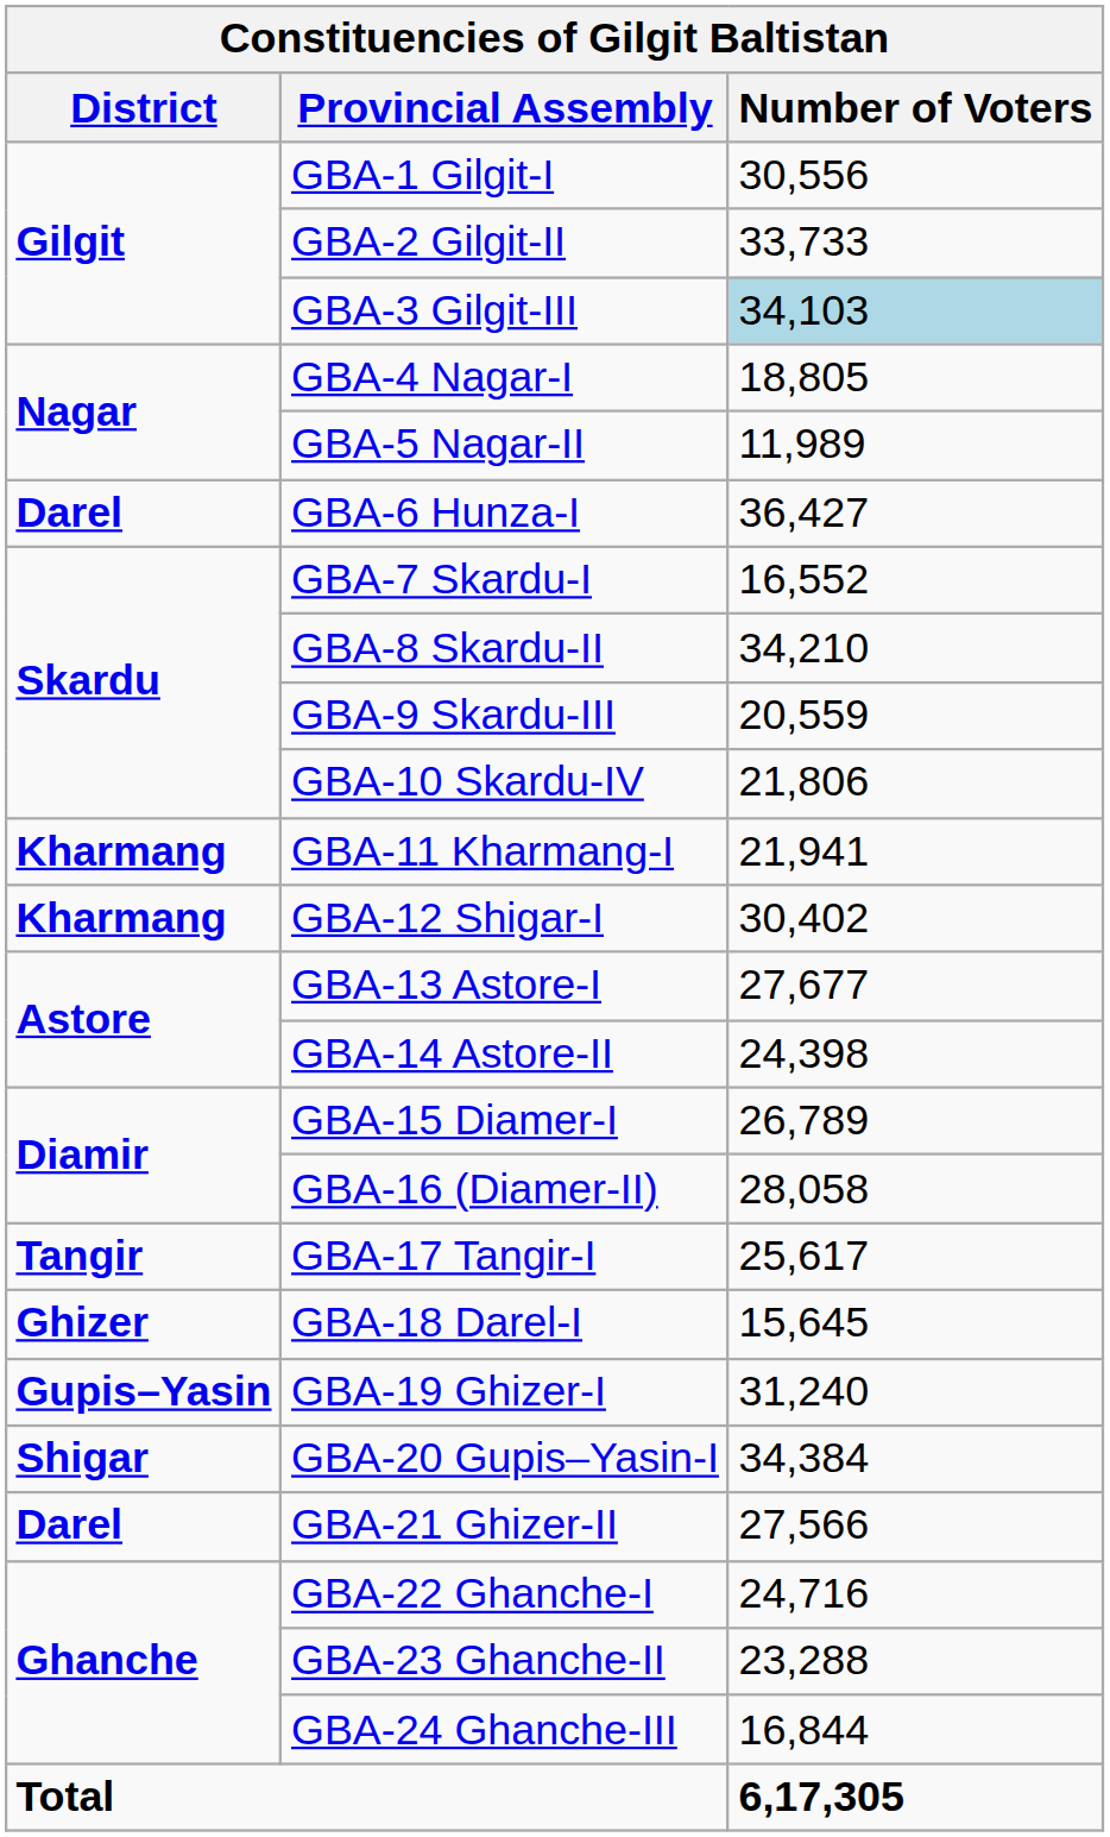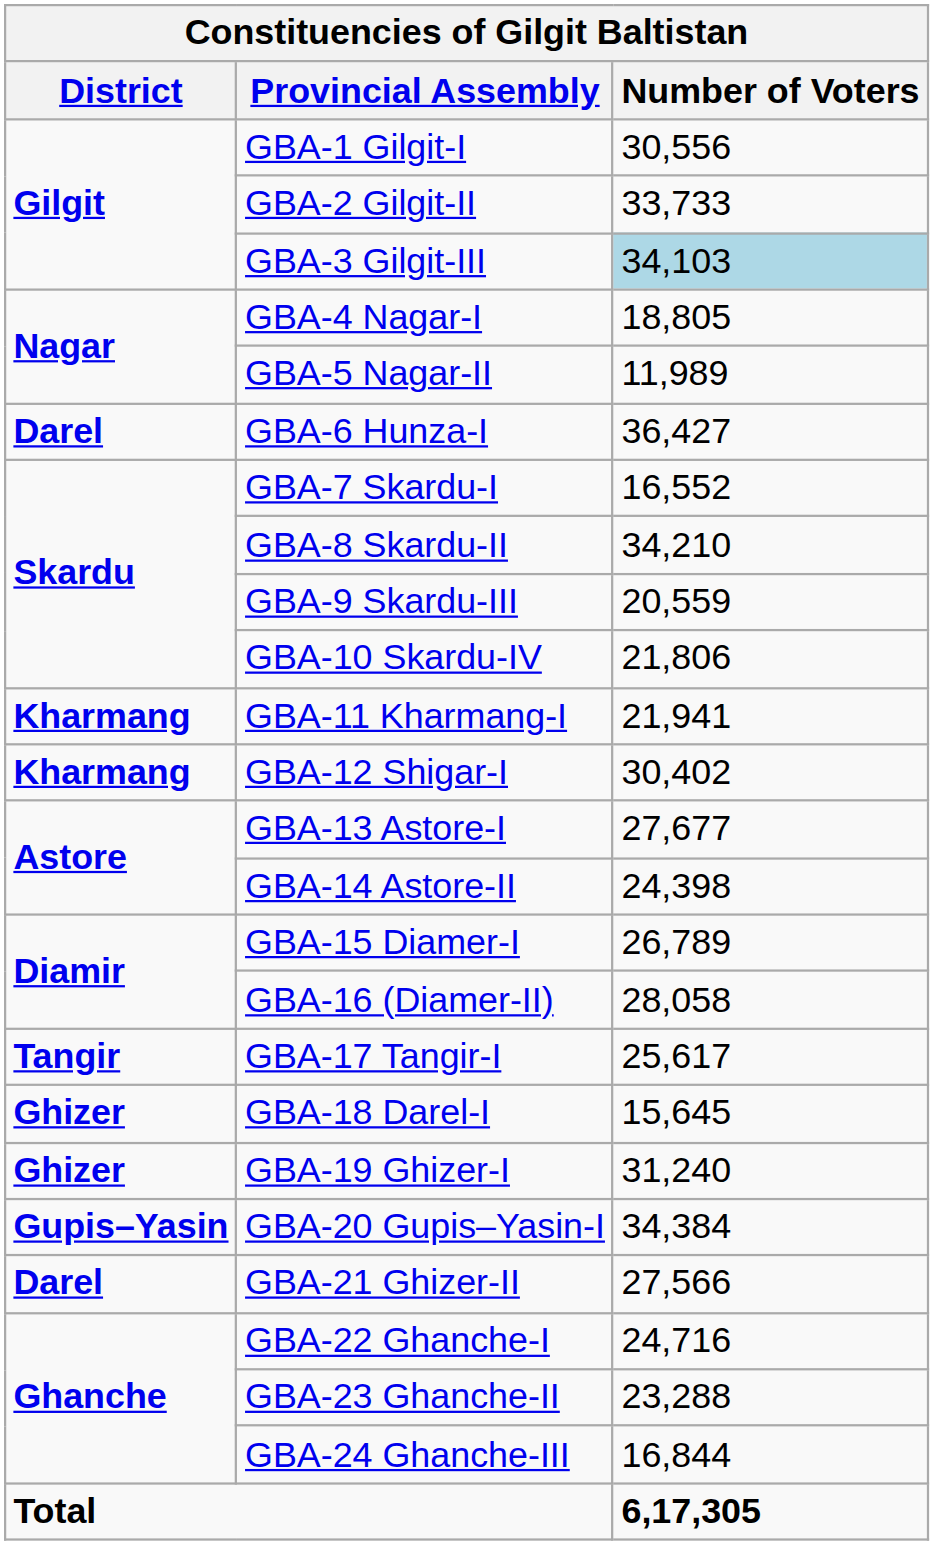GBA-19 Ghizer-I | District: Gupis–Yasin -> Ghizer
GBA-20 Gupis–Yasin-I | District: Shigar -> Gupis–Yasin
